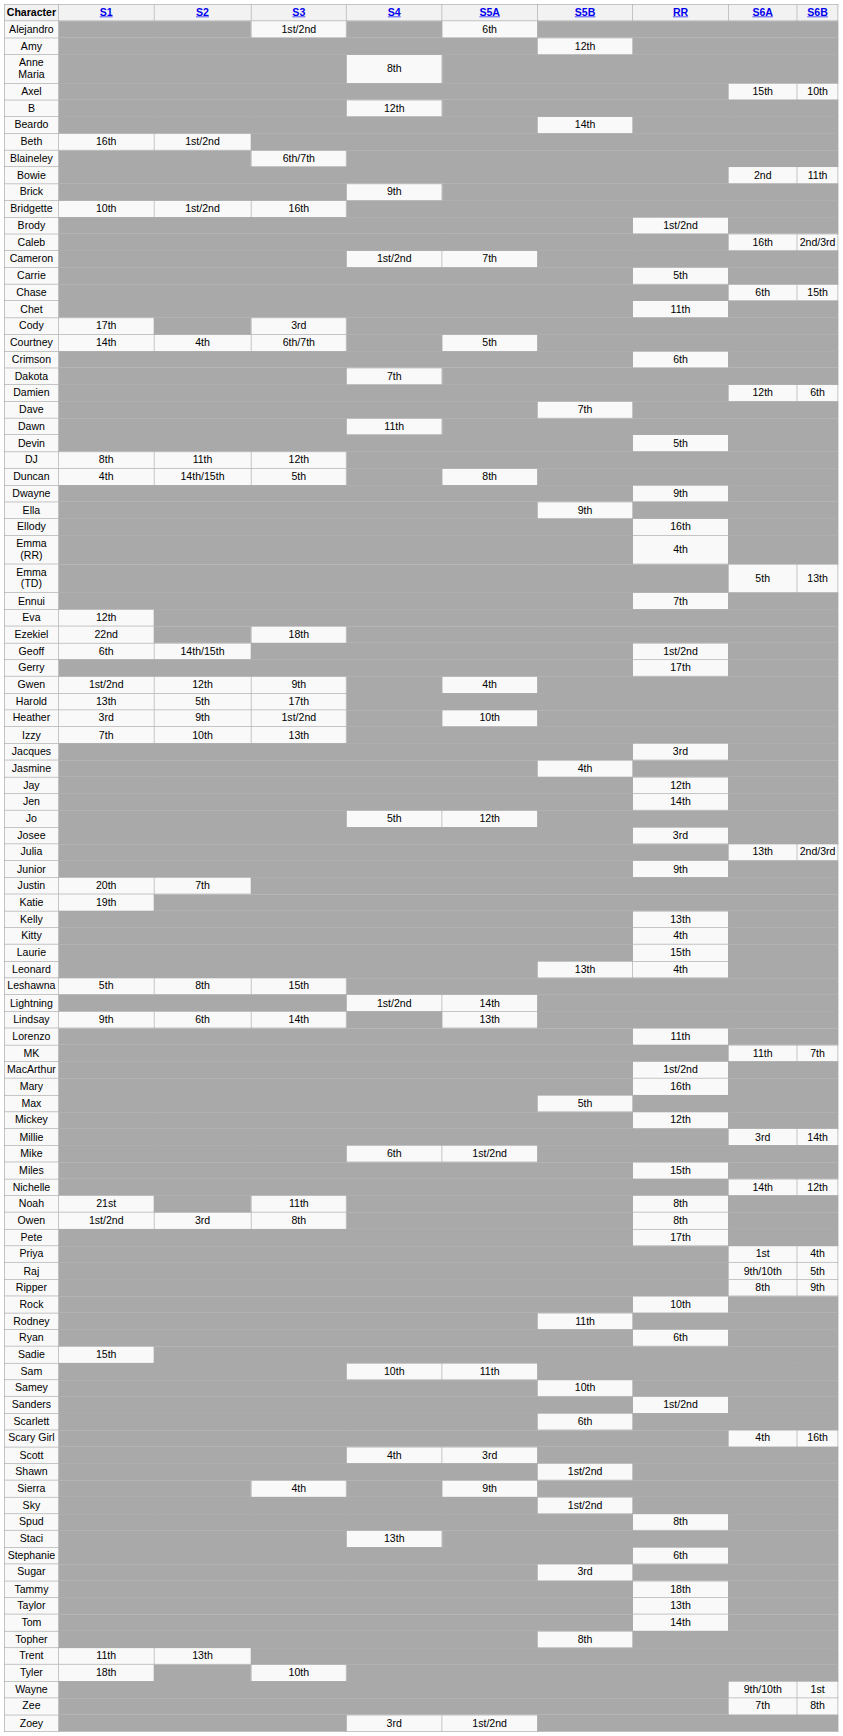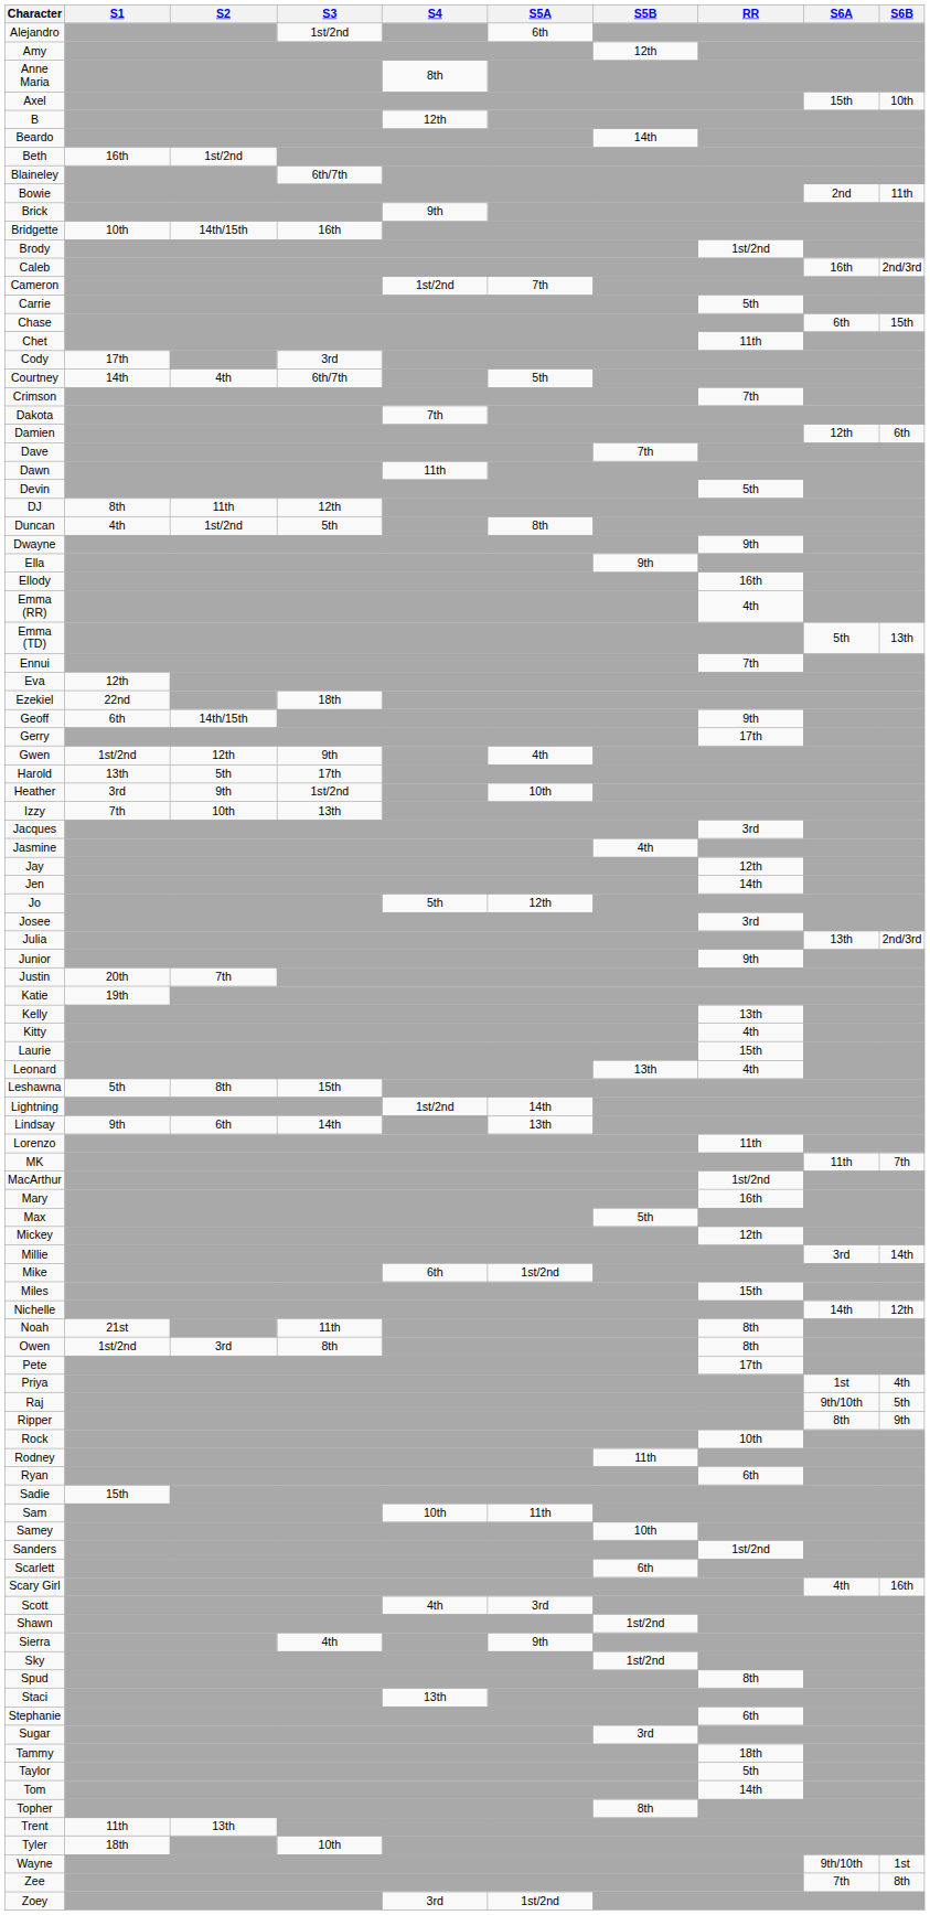Bridgette | S2: 1st/2nd -> 14th/15th
Crimson | RR: 6th -> 7th
Duncan | S2: 14th/15th -> 1st/2nd
Geoff | RR: 1st/2nd -> 9th
Taylor | RR: 13th -> 5th
